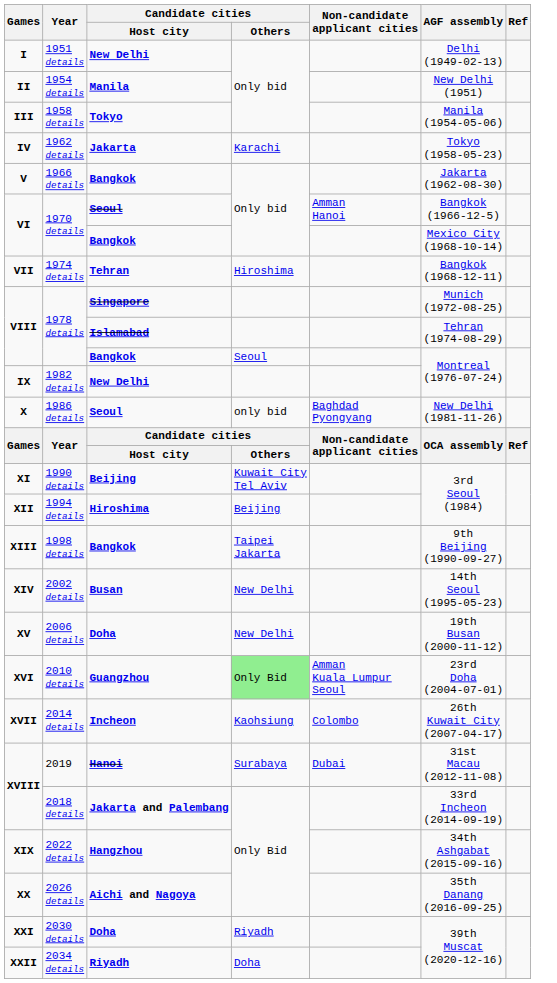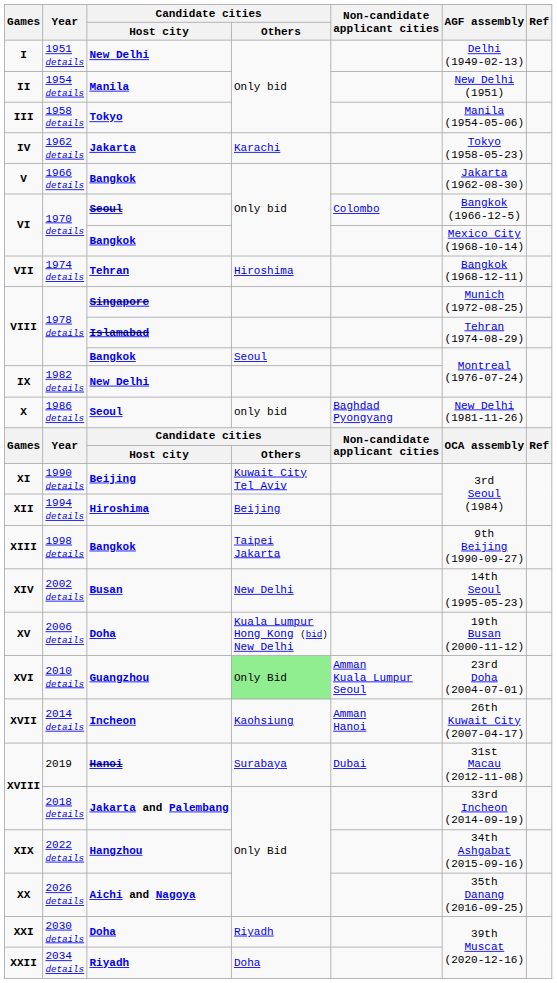1970 details / Seoul | Non-candidate applicant cities: Amman Hanoi -> Colombo
2006 details | Candidate cities / Others: New Delhi -> Kuala Lumpur Hong Kong (bid) New Delhi
2014 details | Non-candidate applicant cities: Colombo -> Amman Hanoi
